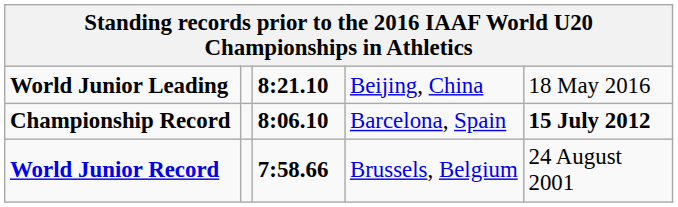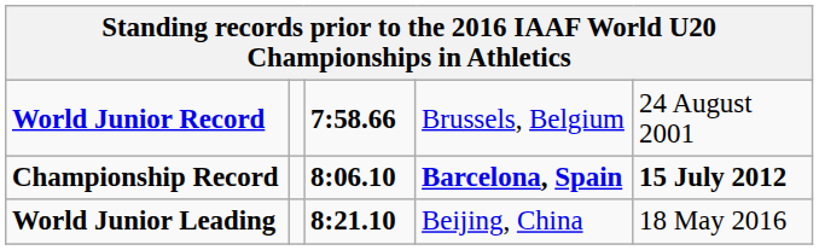rows swapped: World Junior Record <-> World Junior Leading
Championship Record | column 4: normal -> bold
